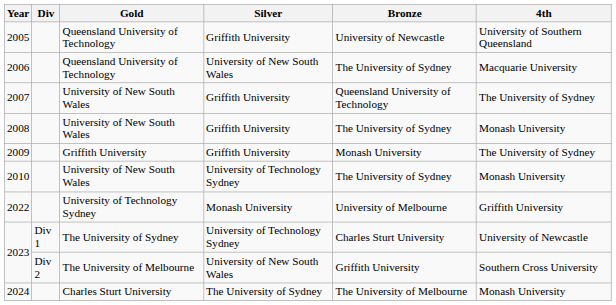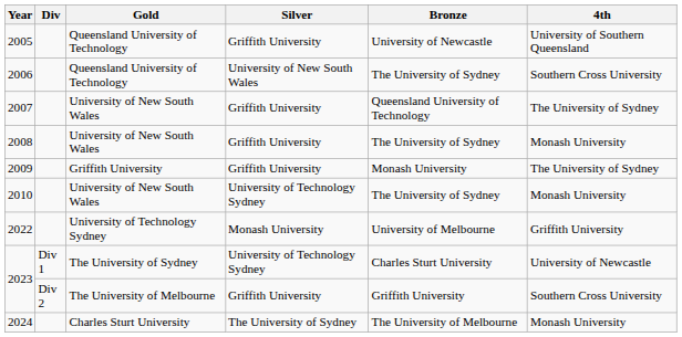2006 | 4th: Macquarie University -> Southern Cross University
2023 / The University of Melbourne | Silver: University of New South Wales -> Griffith University
